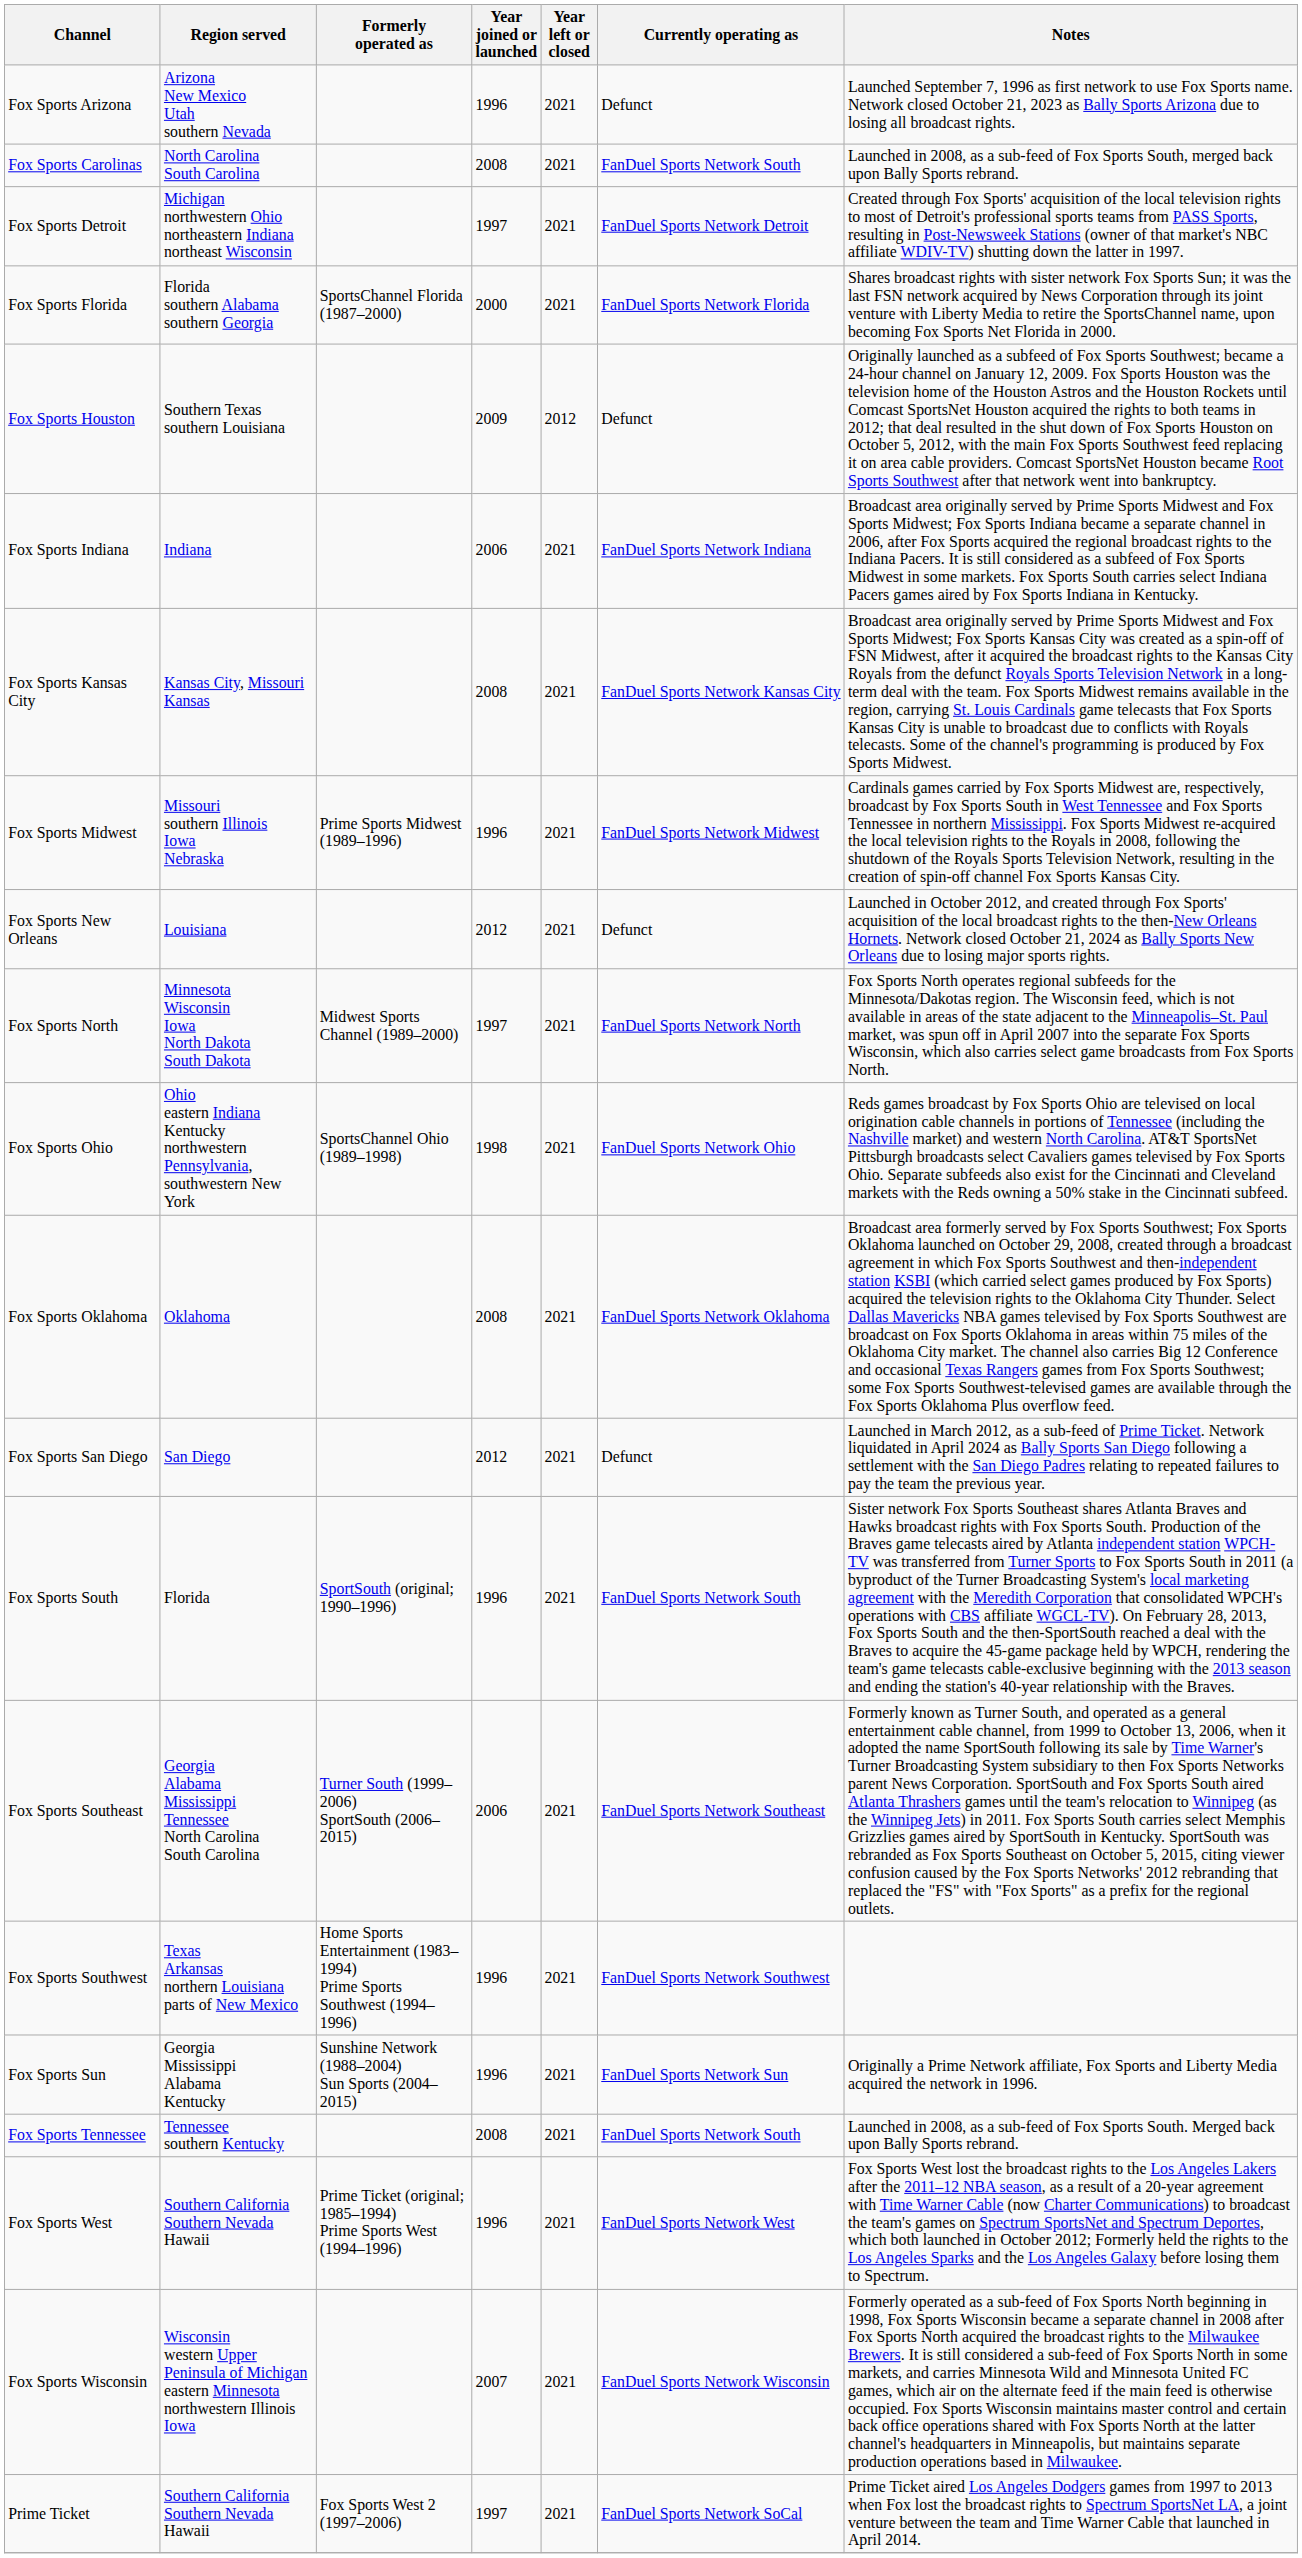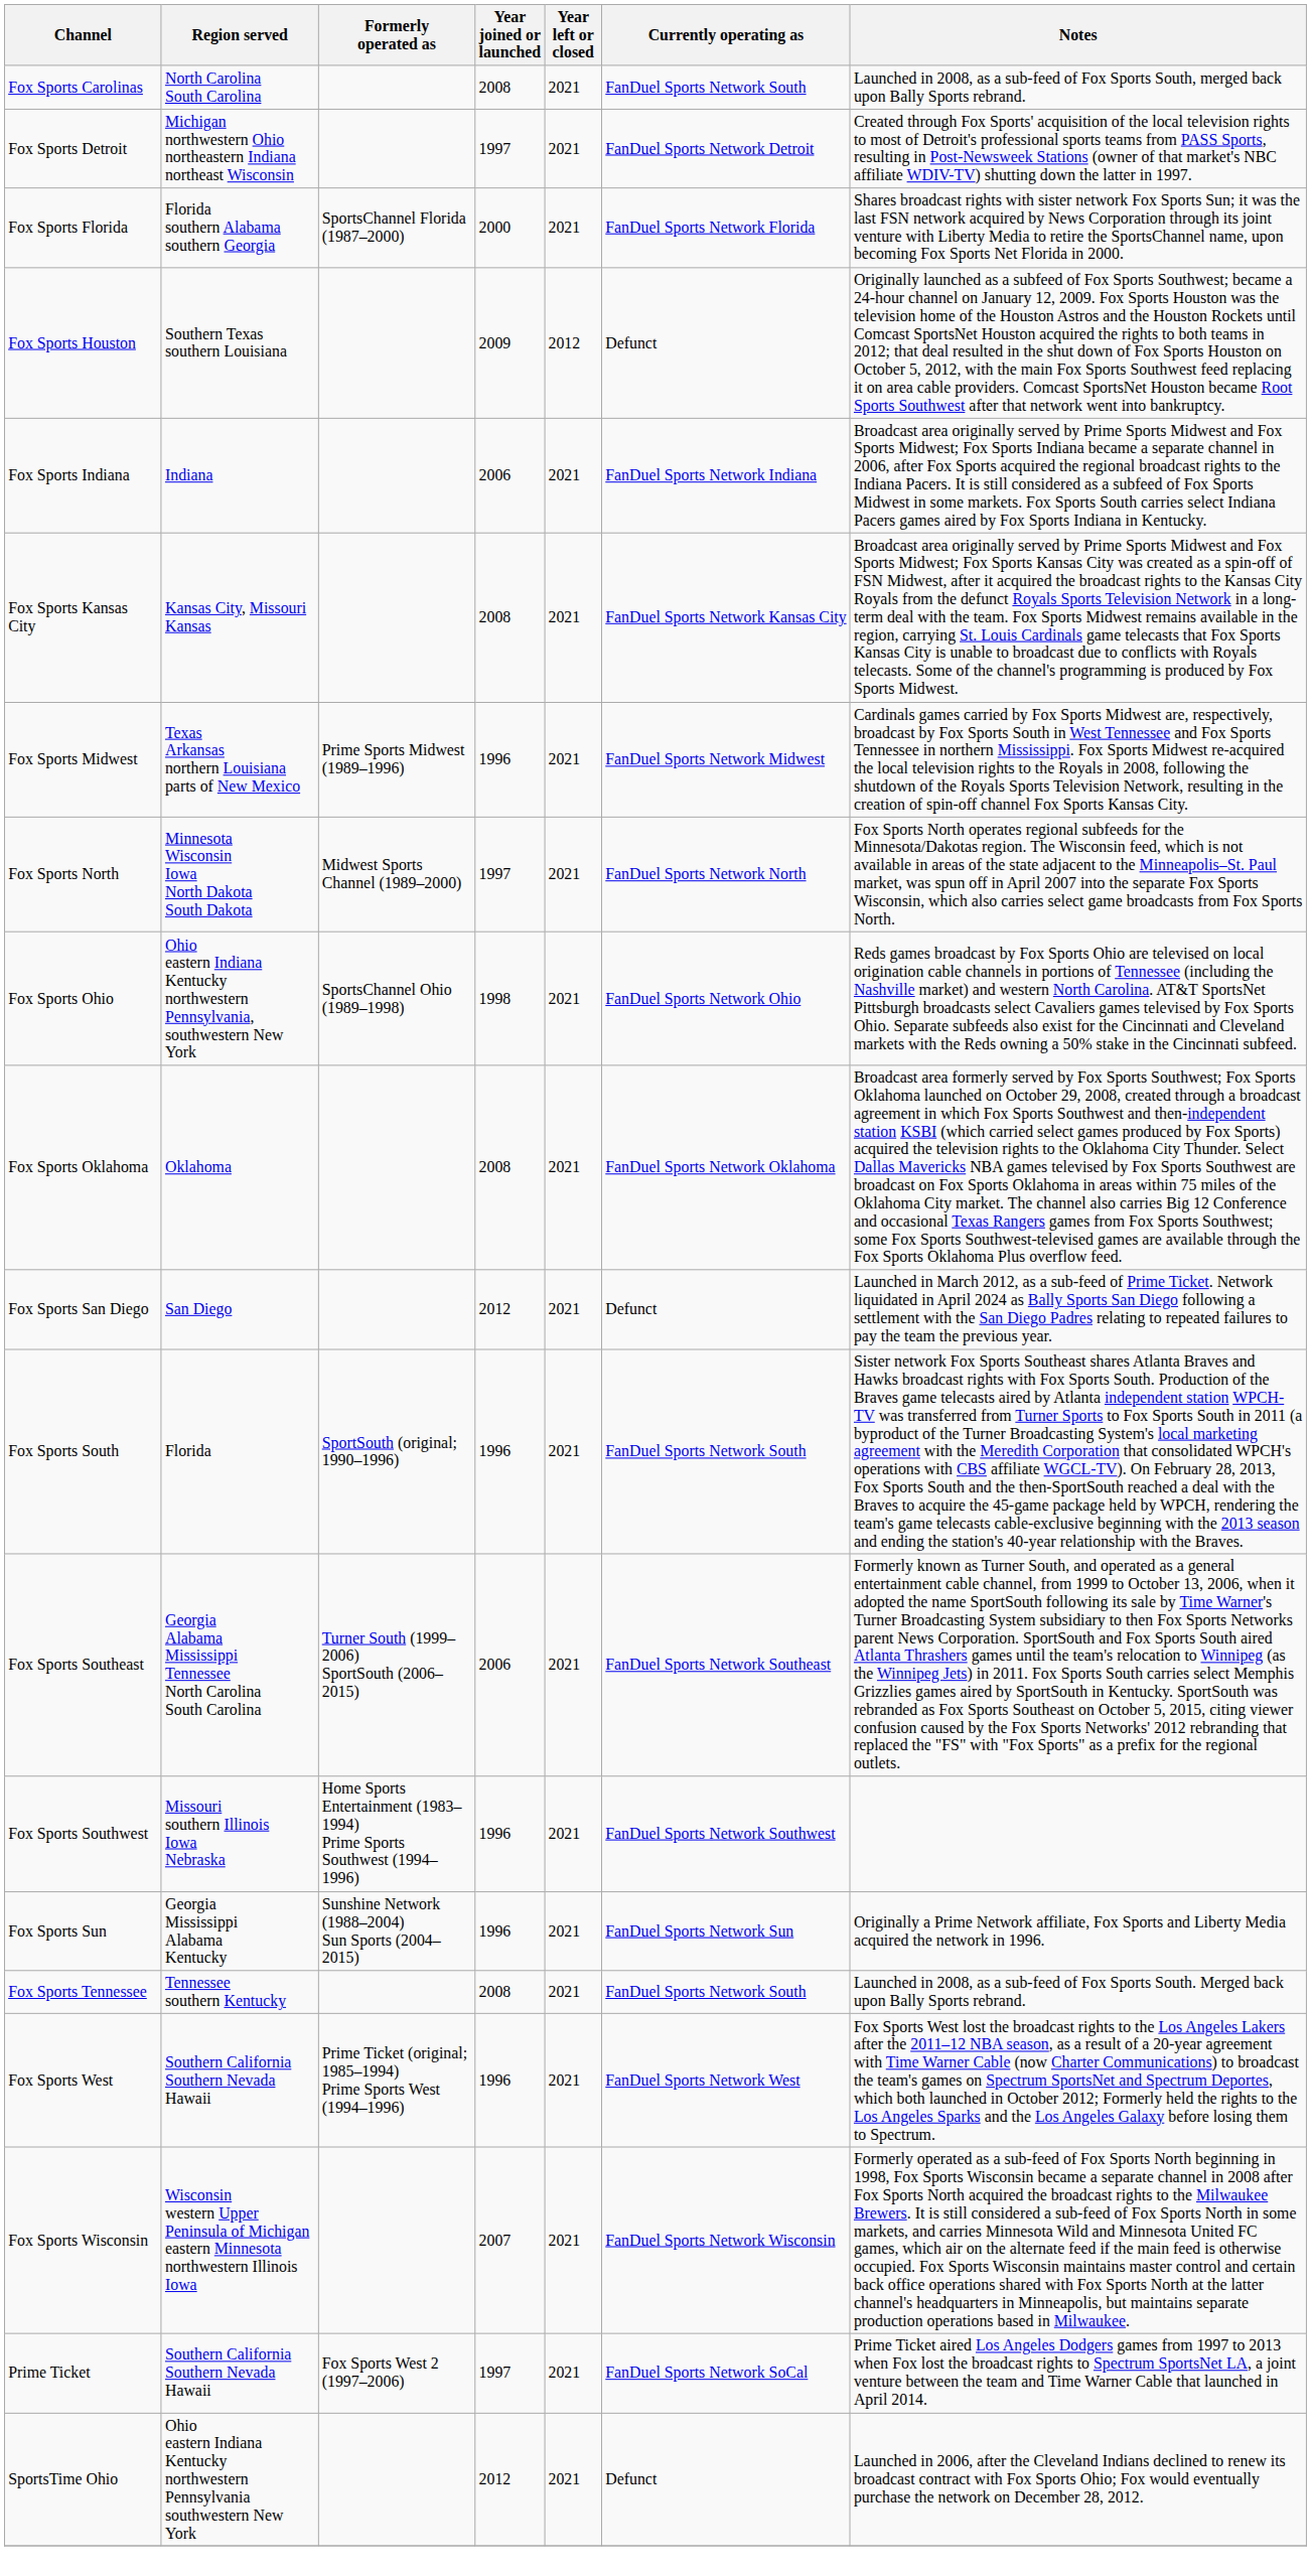- row: Fox Sports Arizona | Arizona New Mexico Utah southern Nevada | 1996 | 2021 | Defunct | Launched September 7, 1996 as first network to use Fox Sports name. Network closed October 21, 2023 as Bally Sports Arizona due to losing all broadcast rights.
Fox Sports Midwest | Region served: Missouri southern Illinois Iowa Nebraska -> Texas Arkansas northern Louisiana parts of New Mexico
- row: Fox Sports New Orleans | Louisiana | 2012 | 2021 | Defunct | Launched in October 2012, and created through Fox Sports' acquisition of the local broadcast rights to the then-New Orleans Hornets. Network closed October 21, 2024 as Bally Sports New Orleans due to losing major sports rights.
Fox Sports Southwest | Region served: Texas Arkansas northern Louisiana parts of New Mexico -> Missouri southern Illinois Iowa Nebraska
+ row: SportsTime Ohio | Ohio eastern Indiana Kentucky northwestern Pennsylvania southwestern New York | 2012 | 2021 | Defunct | Launched in 2006, after the Cleveland Indians declined to renew its broadcast contract with Fox Sports Ohio; Fox would eventually purchase the network on December 28, 2012.
